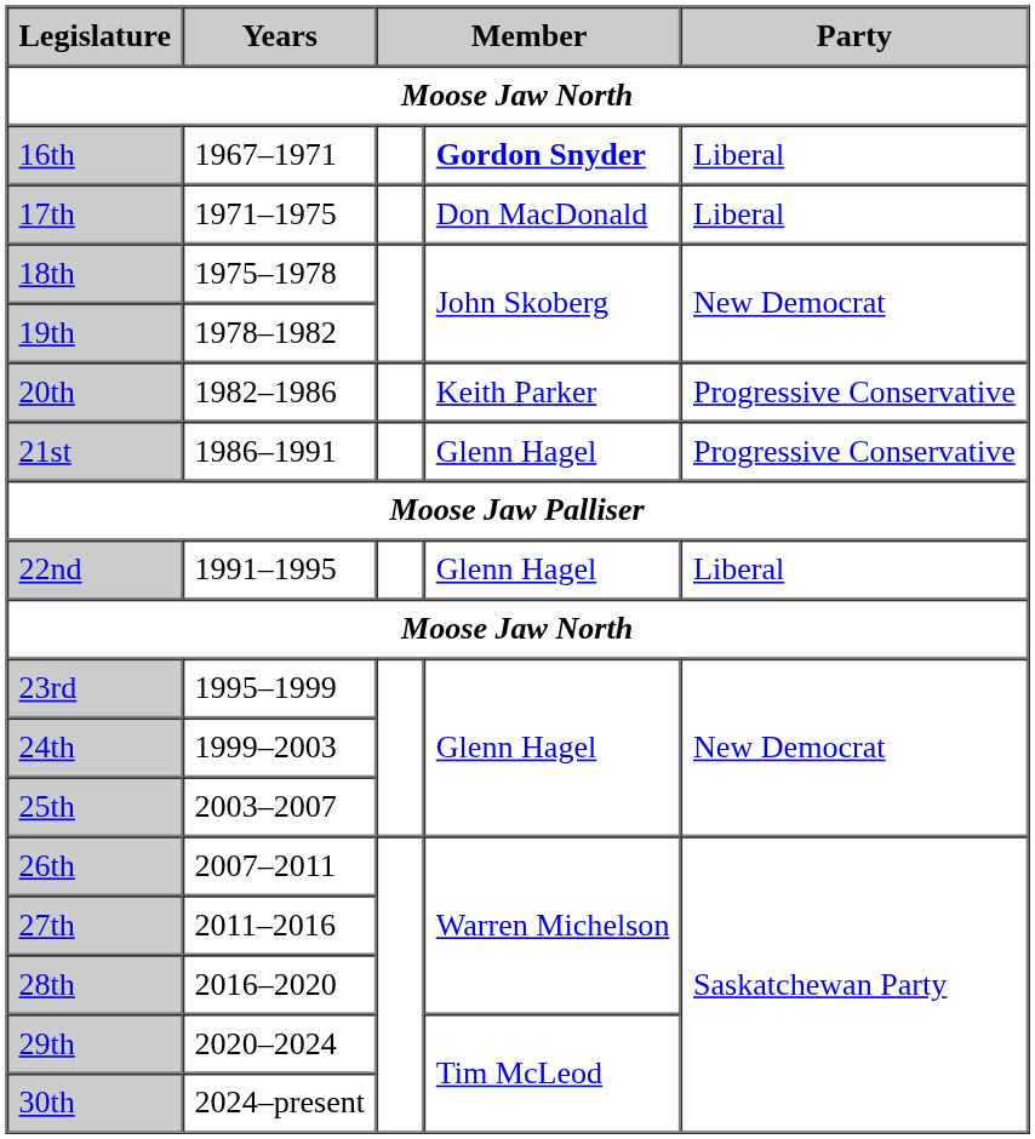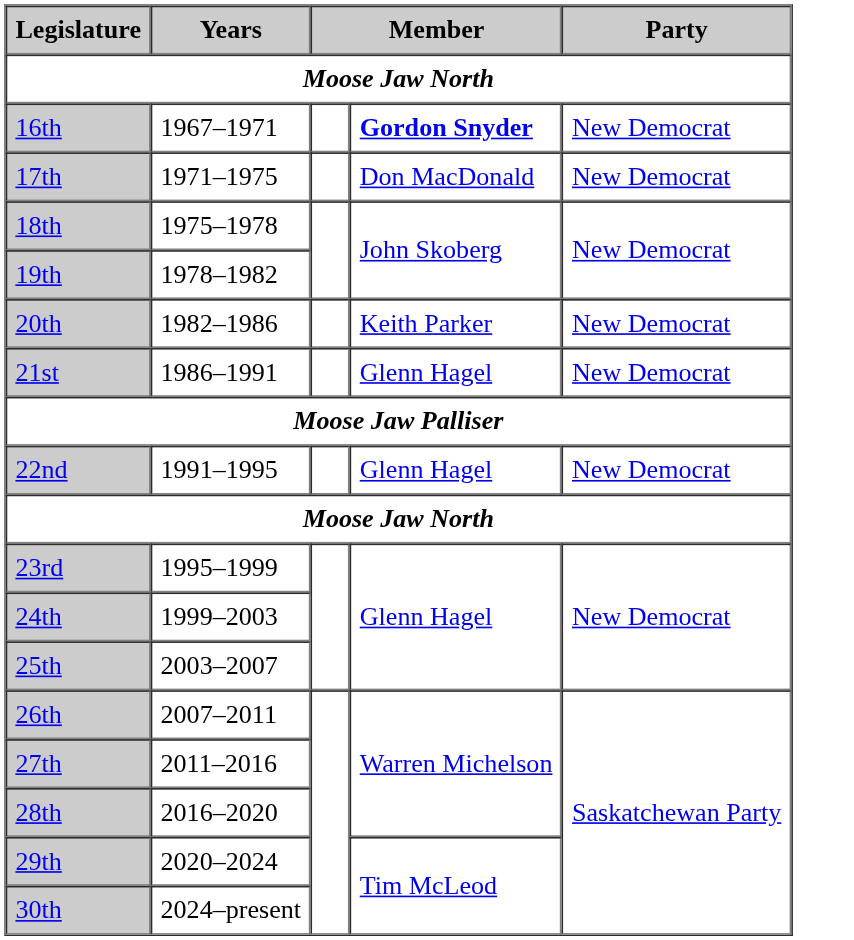16th | Party: Liberal -> New Democrat
17th | Party: Liberal -> New Democrat
20th | Party: Progressive Conservative -> New Democrat
21st | Party: Progressive Conservative -> New Democrat
22nd | Party: Liberal -> New Democrat
